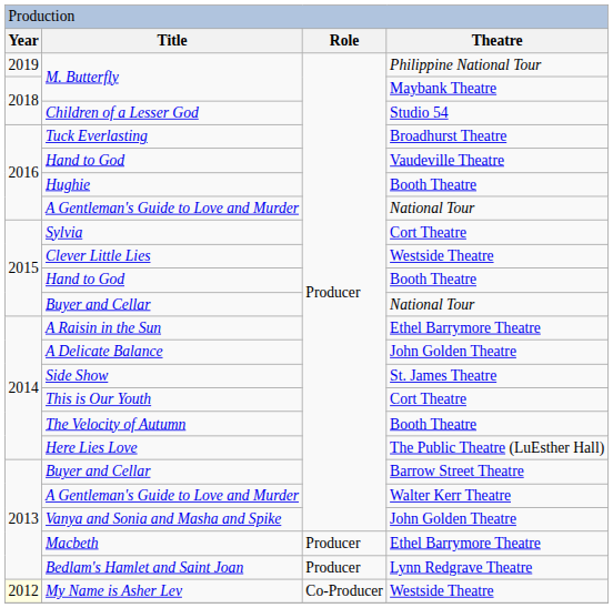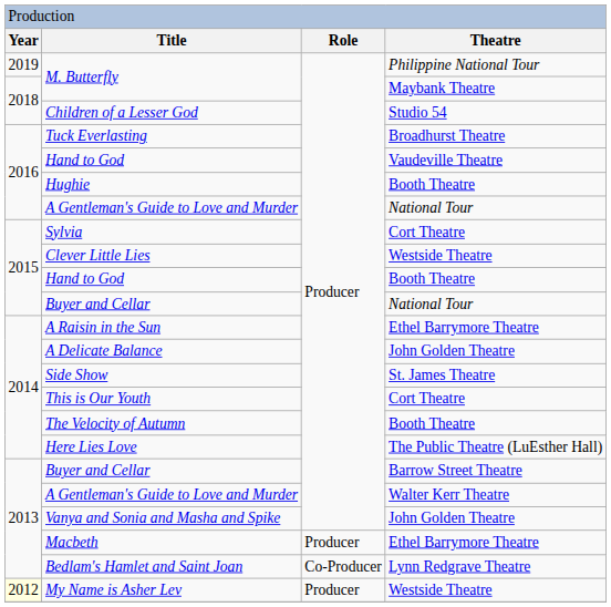Bedlam's Hamlet and Saint Joan | column 3: Producer -> Co-Producer
My Name is Asher Lev | column 3: Co-Producer -> Producer
